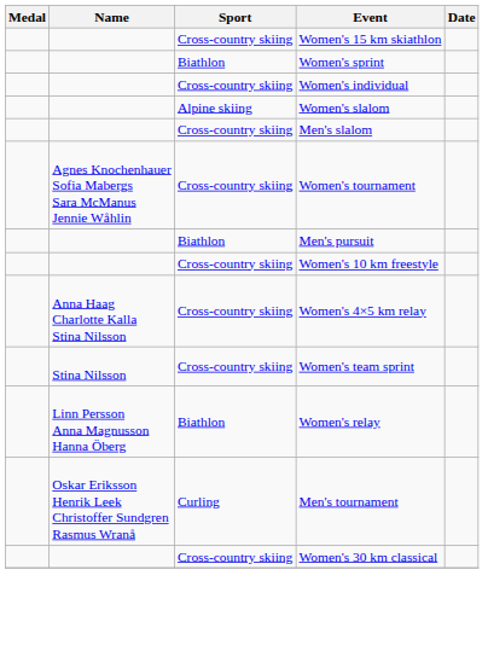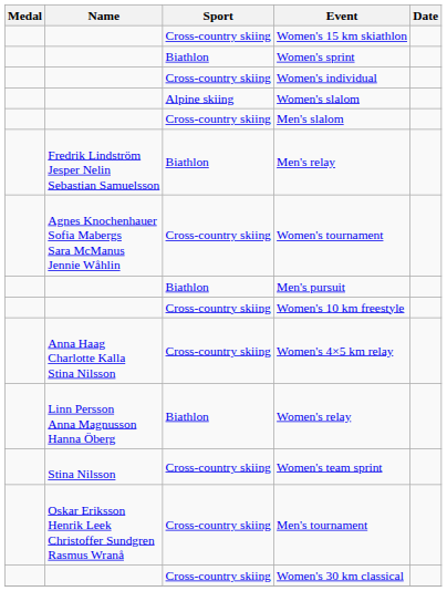+ row: Fredrik Lindström Jesper Nelin Sebastian Samuelsson | Biathlon | Men's relay
rows swapped: Women's team sprint <-> Women's relay
Men's tournament | Sport: Curling -> Cross-country skiing
